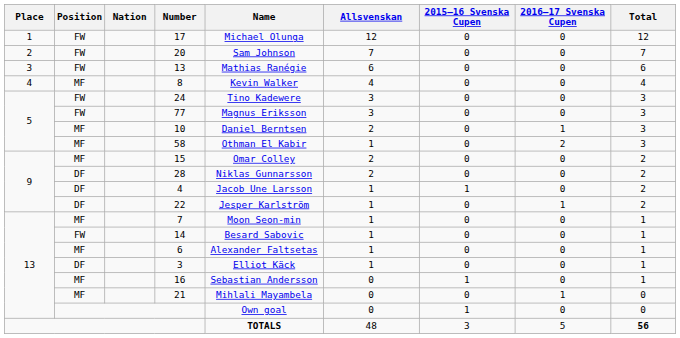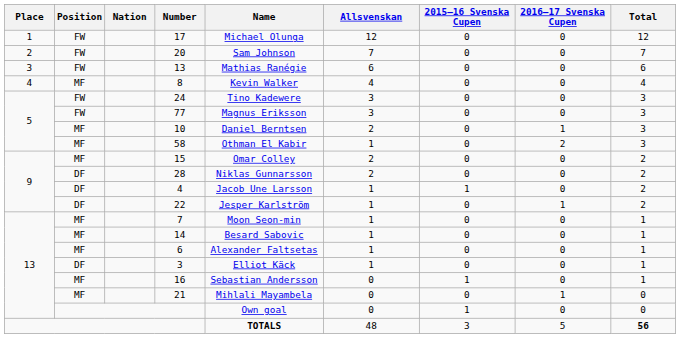14 | Position: FW -> MF
